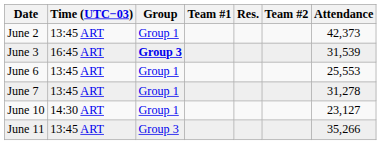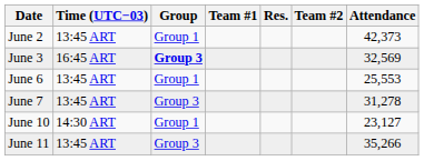June 3 | Attendance: 31,539 -> 32,569
June 7 | Group: Group 1 -> Group 3
